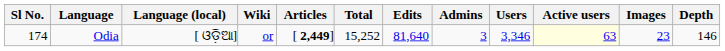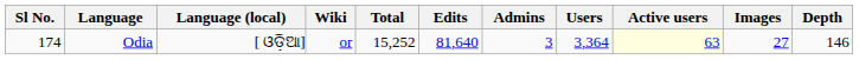- column: Articles | [ 2,449]
Odia | Users: 3,346 -> 3,364
Odia | Images: 23 -> 27
